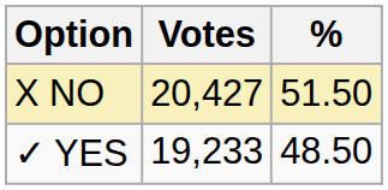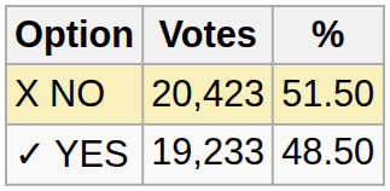X NO | Votes: 20,427 -> 20,423
